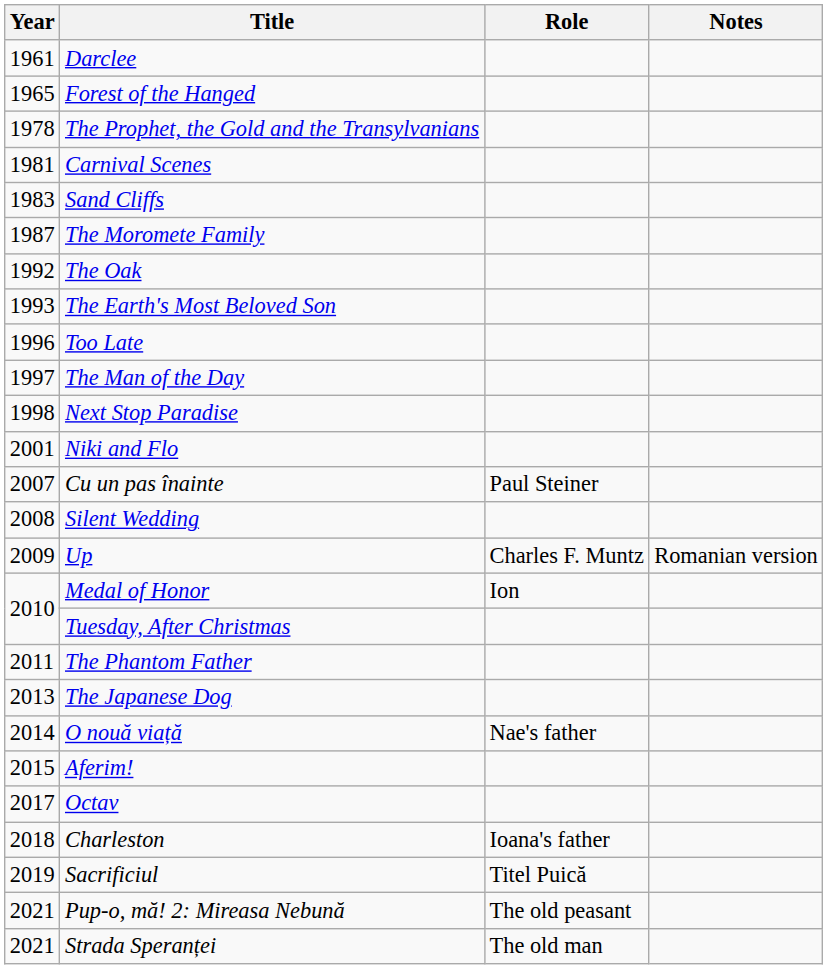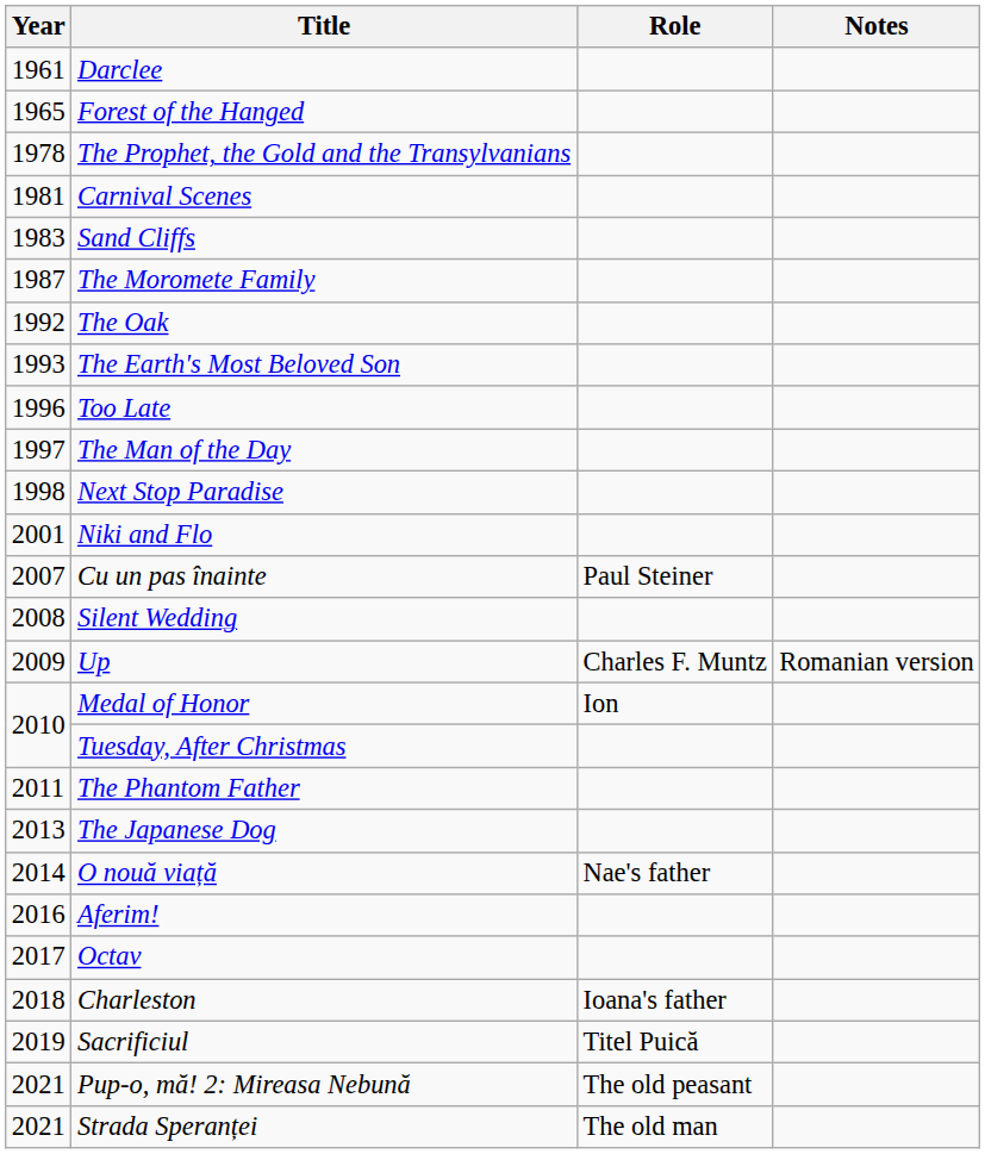Aferim! | Year: 2015 -> 2016
